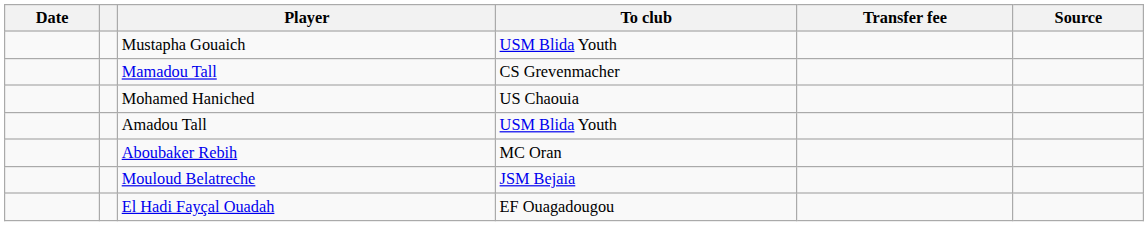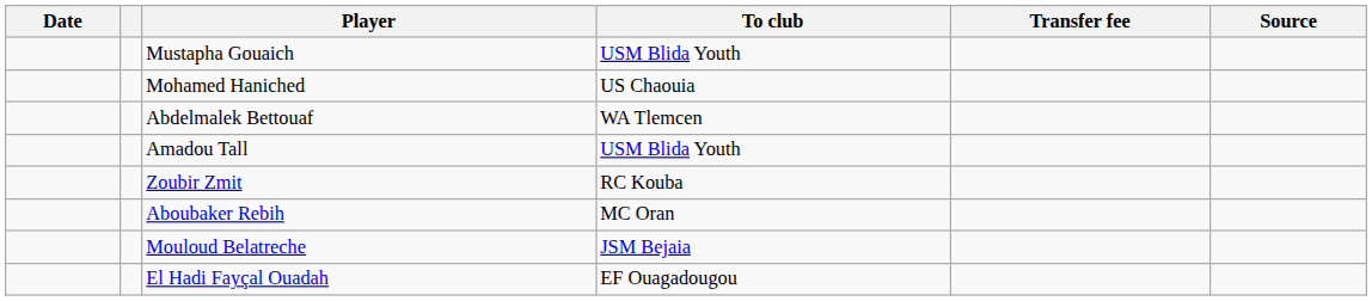- row: Mamadou Tall | CS Grevenmacher
+ row: Abdelmalek Bettouaf | WA Tlemcen
+ row: Zoubir Zmit | RC Kouba
